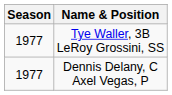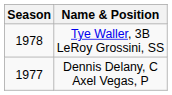Tye Waller, 3B LeRoy Grossini, SS | Season: 1977 -> 1978
